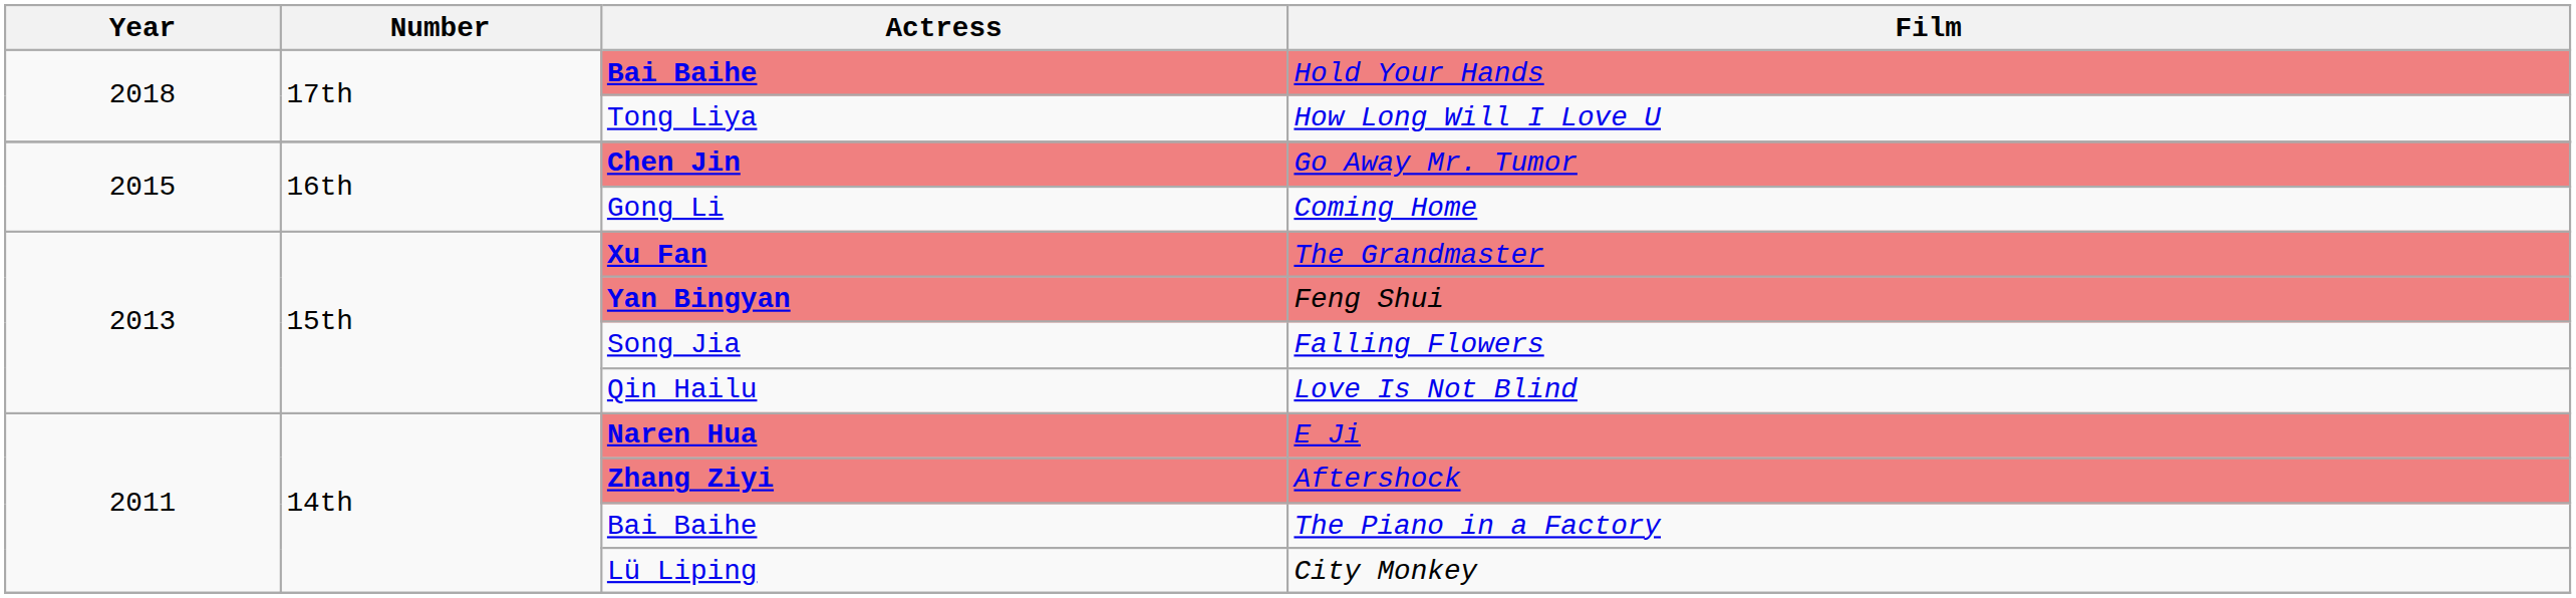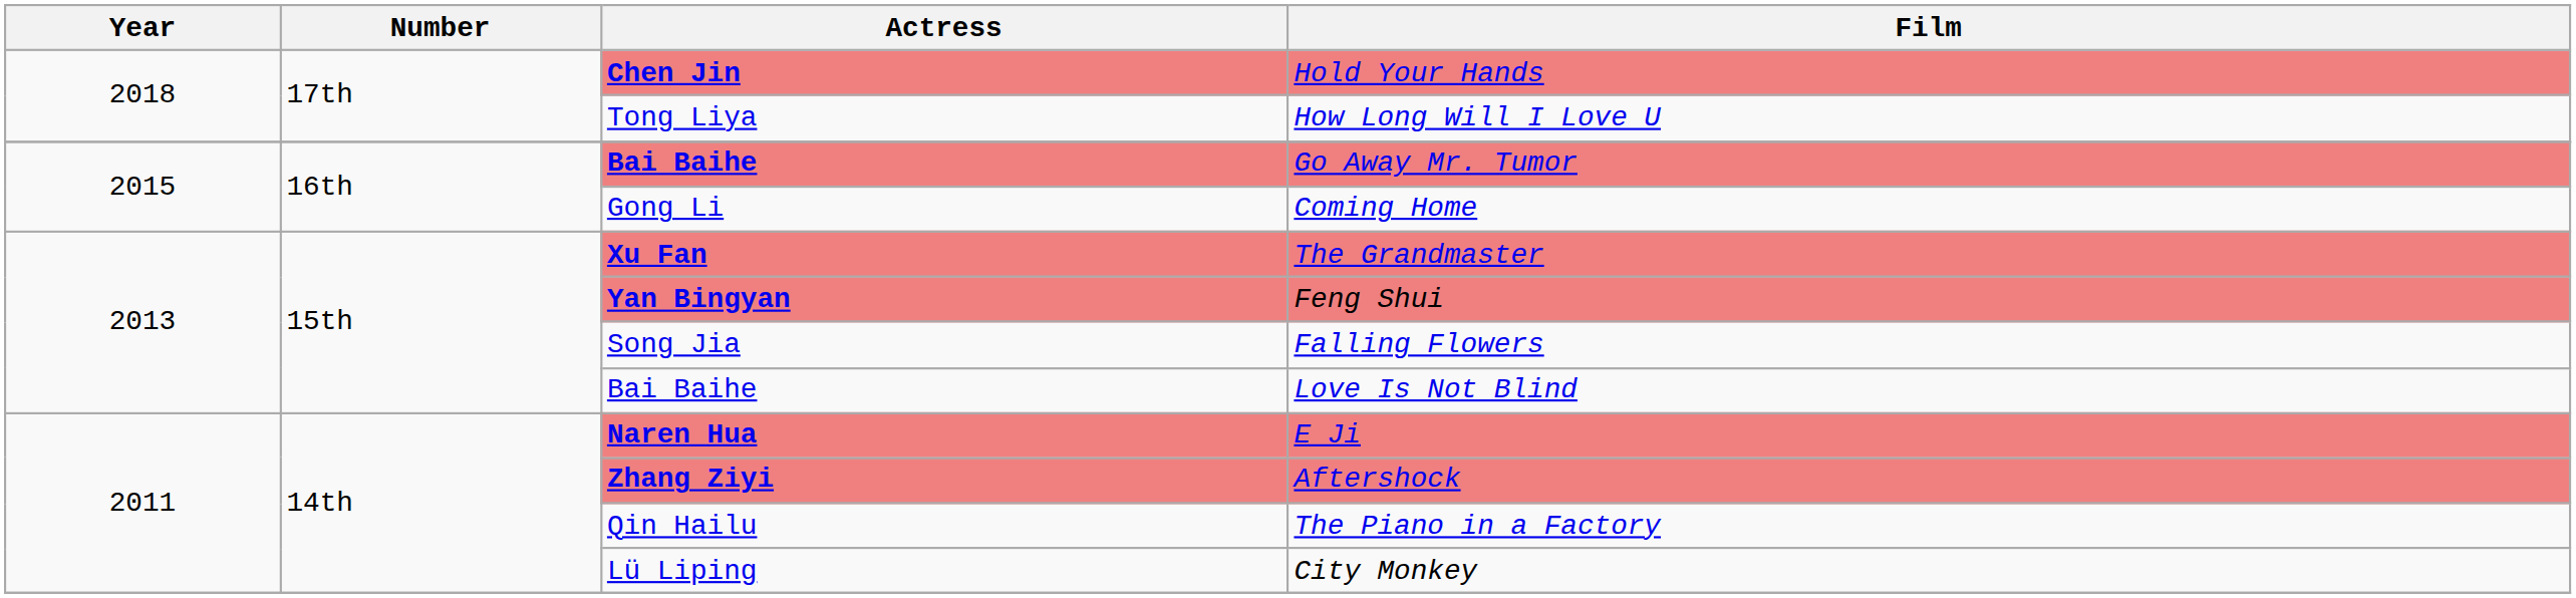Hold Your Hands | Actress: Bai Baihe -> Chen Jin
Go Away Mr. Tumor | Actress: Chen Jin -> Bai Baihe
Love Is Not Blind | Actress: Qin Hailu -> Bai Baihe
The Piano in a Factory | Actress: Bai Baihe -> Qin Hailu
